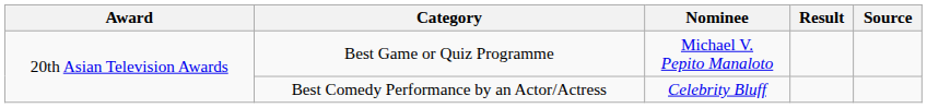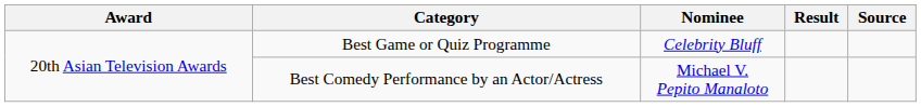Best Game or Quiz Programme | Nominee: Michael V. Pepito Manaloto -> Celebrity Bluff
Best Comedy Performance by an Actor/Actress | Nominee: Celebrity Bluff -> Michael V. Pepito Manaloto
